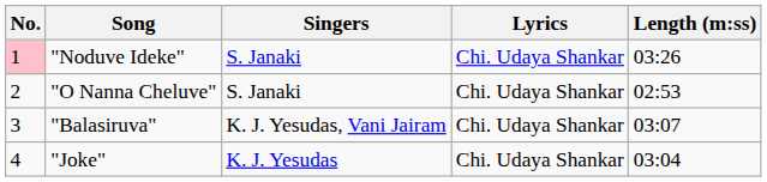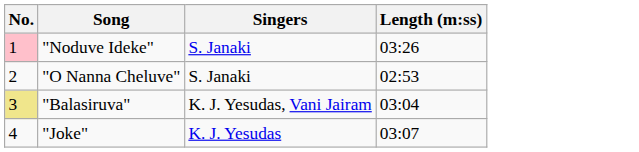- column: Lyrics | Chi. Udaya Shankar | Chi. Udaya Shankar | Chi. Udaya Shankar | Chi. Udaya Shankar
"Balasiruva" | No.: no background -> khaki background
"Balasiruva" | Length (m:ss): 03:07 -> 03:04
"Joke" | Length (m:ss): 03:04 -> 03:07
